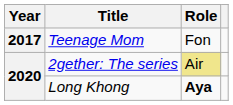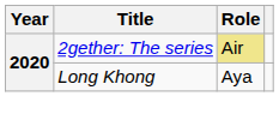- row: 2017 | Teenage Mom | Fon
Long Khong | Role: bold -> normal
